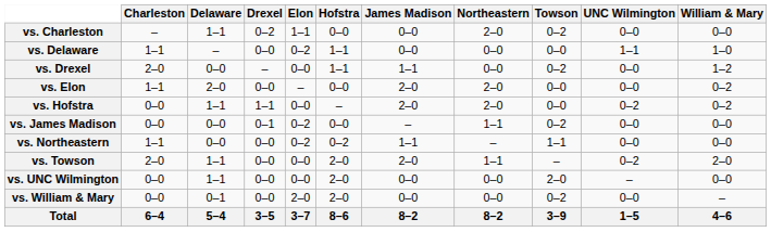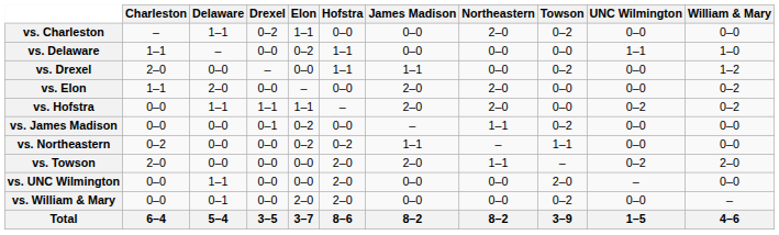vs. Hofstra | Elon: 0–0 -> 1–1
vs. Northeastern | Charleston: 1–1 -> 0–2
vs. Towson | Delaware: 1–1 -> 0–0
